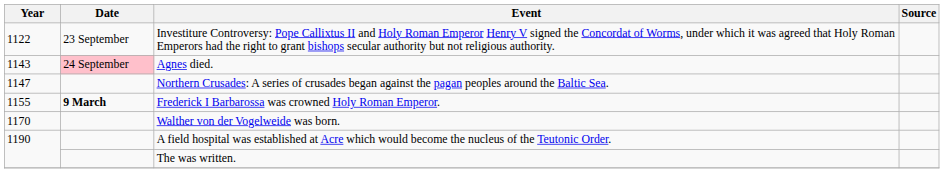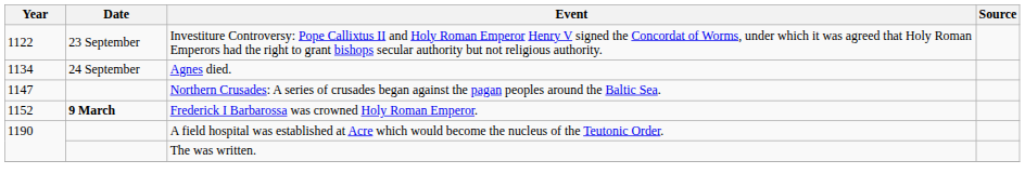Agnes died. | Year: 1143 -> 1134
Agnes died. | Date: pink background -> no background
Frederick I Barbarossa was crowned Holy Roman Emperor. | Year: 1155 -> 1152
- row: 1170 | Walther von der Vogelweide was born.
